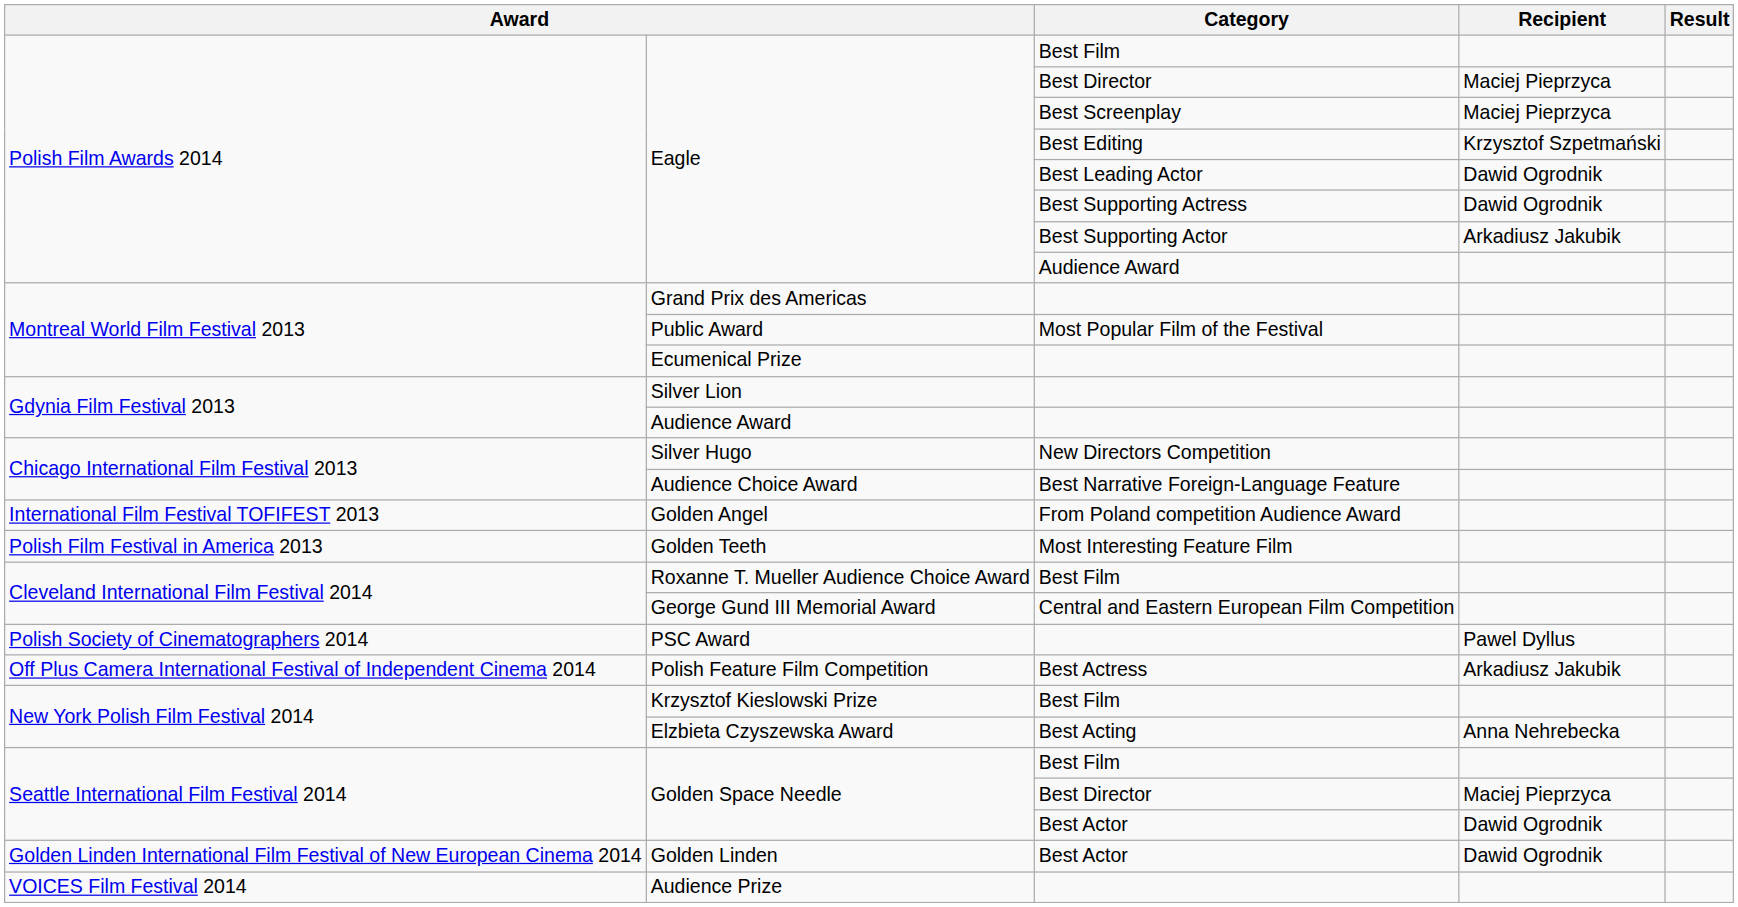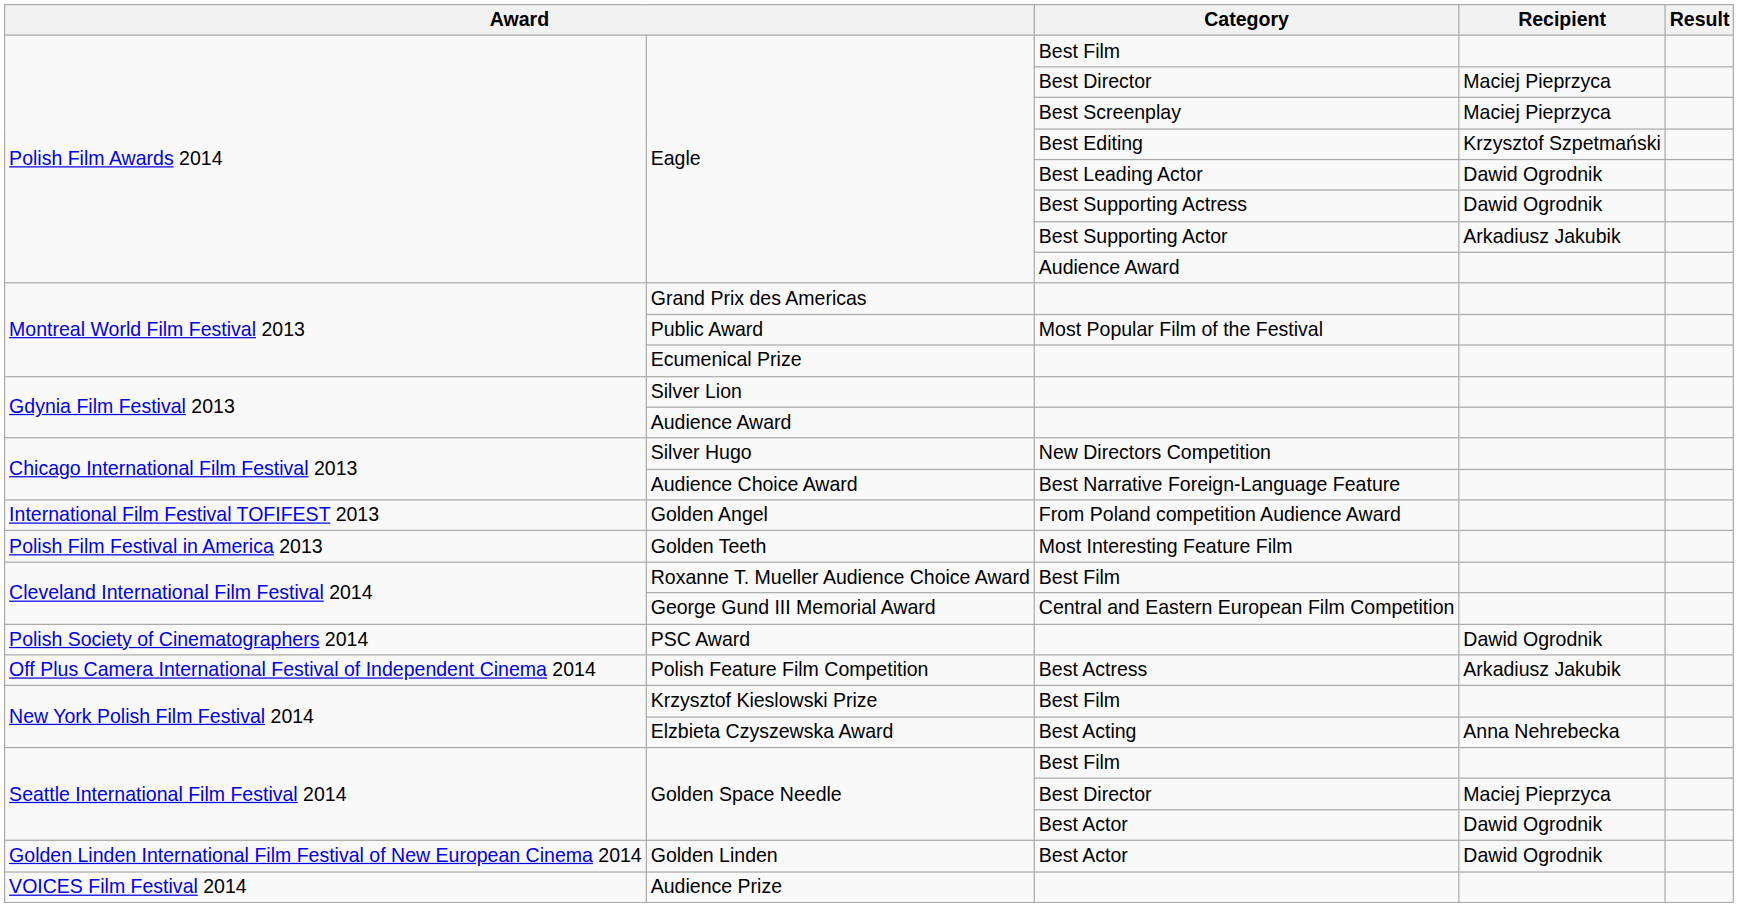PSC Award | Recipient: Pawel Dyllus -> Dawid Ogrodnik
